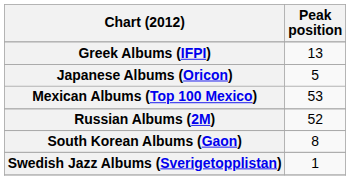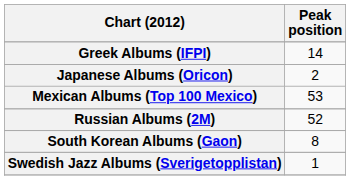Greek Albums (IFPI) | Peak position: 13 -> 14
Japanese Albums (Oricon) | Peak position: 5 -> 2
